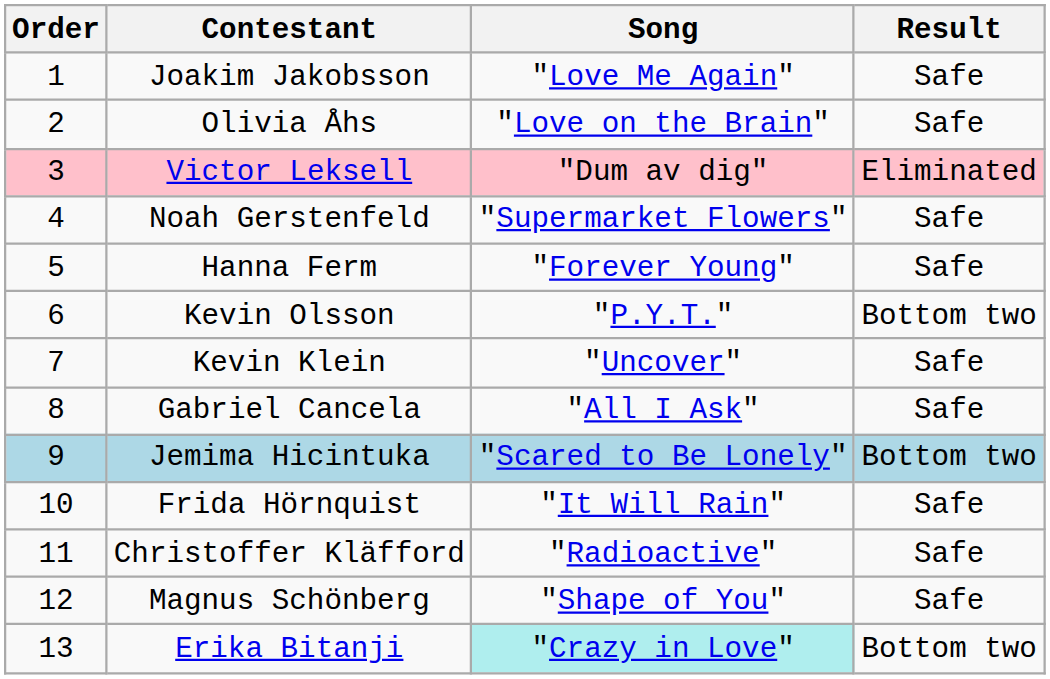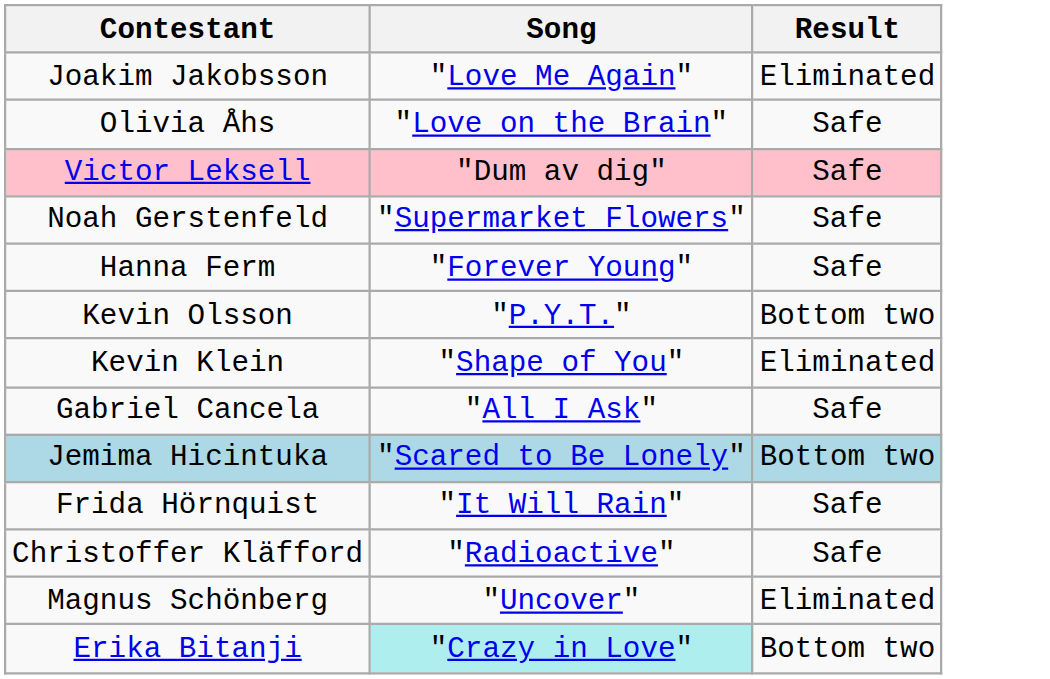- column: Order | 1 | 2 | 3 | 4 | 5 | 6 | 7 | 8 | 9 | 10 | 11 | 12 | 13
Joakim Jakobsson | Result: Safe -> Eliminated
Victor Leksell | Result: Eliminated -> Safe
Kevin Klein | Song: "Uncover" -> "Shape of You"
Kevin Klein | Result: Safe -> Eliminated
Magnus Schönberg | Song: "Shape of You" -> "Uncover"
Magnus Schönberg | Result: Safe -> Eliminated
